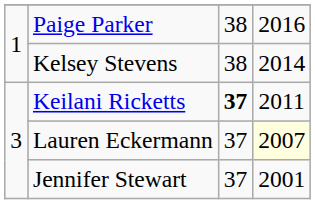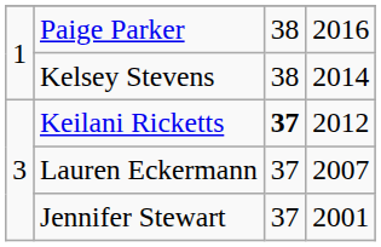Keilani Ricketts | column 4: 2011 -> 2012
Lauren Eckermann | column 4: lightyellow background -> no background
